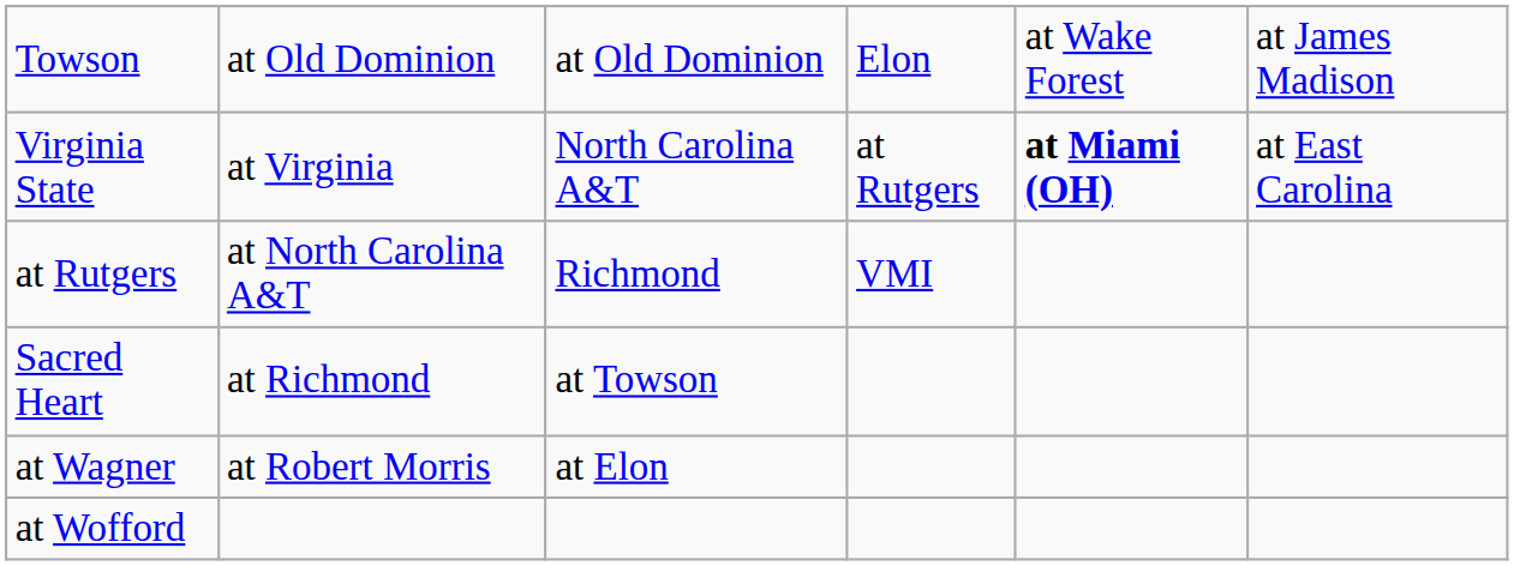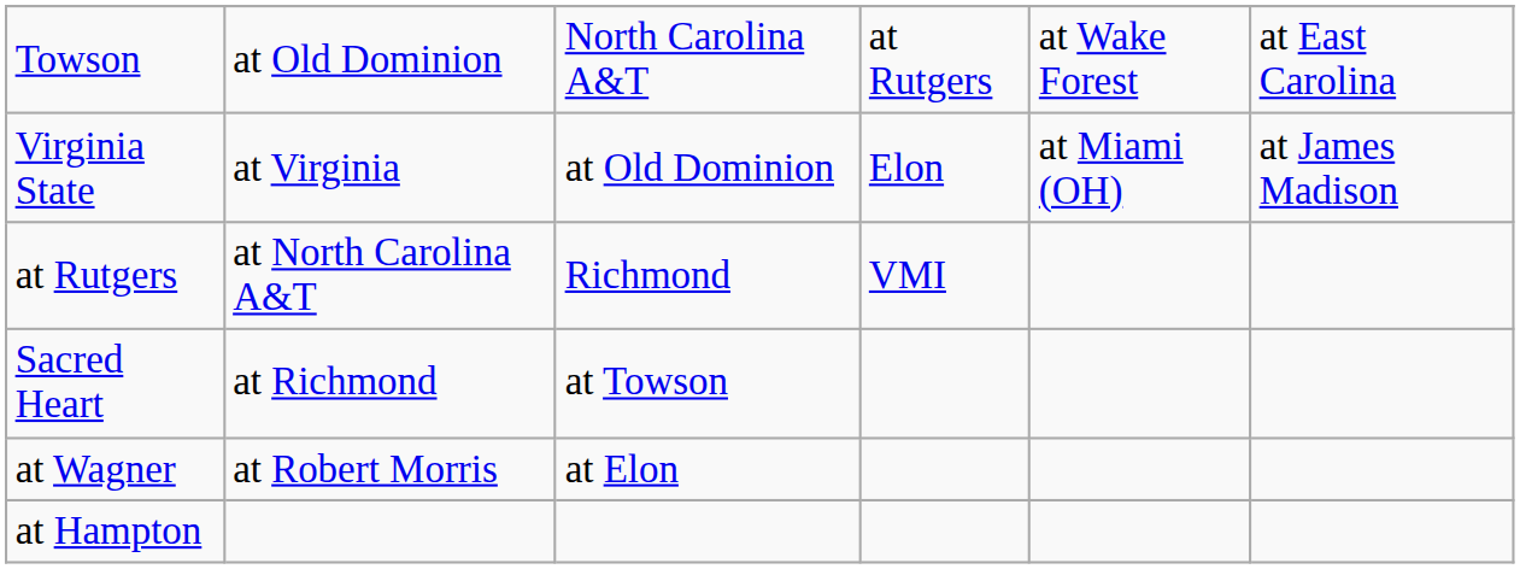Towson | column 3: at Old Dominion -> North Carolina A&T
Towson | column 4: Elon -> at Rutgers
Towson | column 6: at James Madison -> at East Carolina
Virginia State | column 3: North Carolina A&T -> at Old Dominion
Virginia State | column 4: at Rutgers -> Elon
Virginia State | column 5: bold -> normal
Virginia State | column 6: at East Carolina -> at James Madison
+ row: at Hampton
- row: at Wofford
